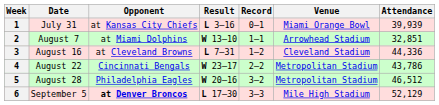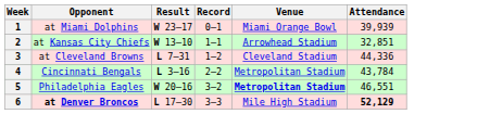- column: Date | July 31 | August 7 | August 16 | August 22 | August 28 | September 5
1 | Opponent: at Kansas City Chiefs -> at Miami Dolphins
1 | Result: L 3–16 -> W 23–17
2 | Opponent: at Miami Dolphins -> at Kansas City Chiefs
4 | Result: W 23–17 -> L 3–16
4 | Attendance: 43,786 -> 43,784
5 | Venue: normal -> bold
5 | Attendance: 46,512 -> 46,551
6 | Attendance: normal -> bold
